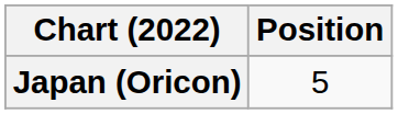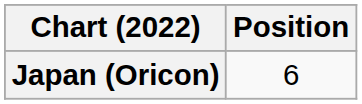Japan (Oricon) | Position: 5 -> 6
